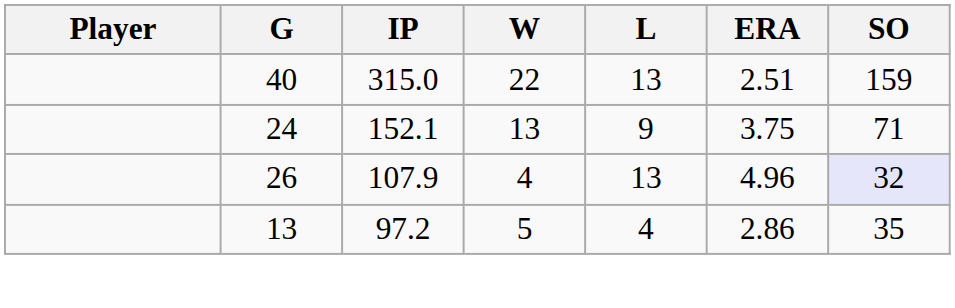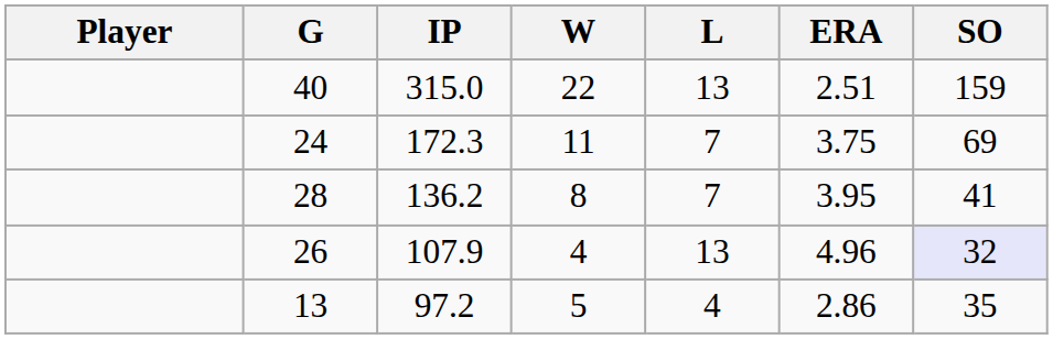24 | IP: 152.1 -> 172.3
24 | W: 13 -> 11
24 | L: 9 -> 7
24 | SO: 71 -> 69
+ row: 28 | 136.2 | 8 | 7 | 3.95 | 41
